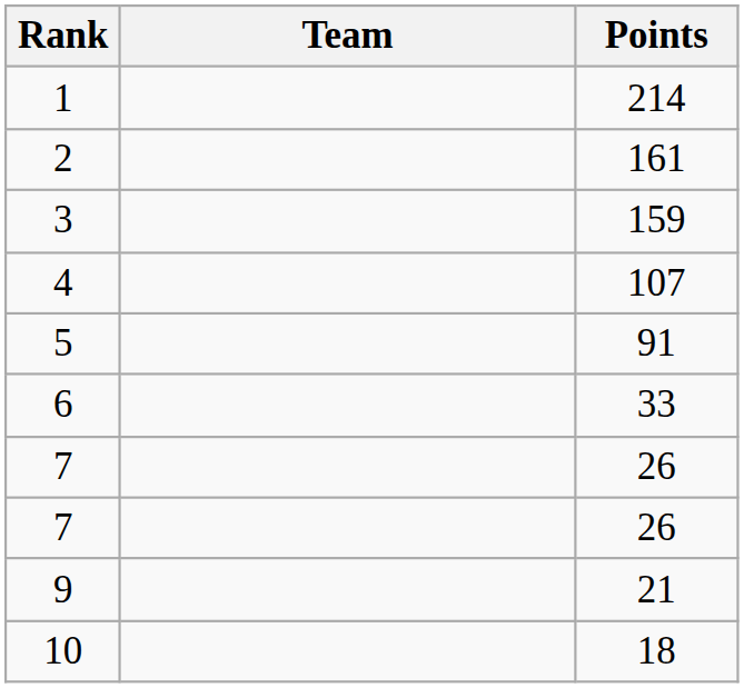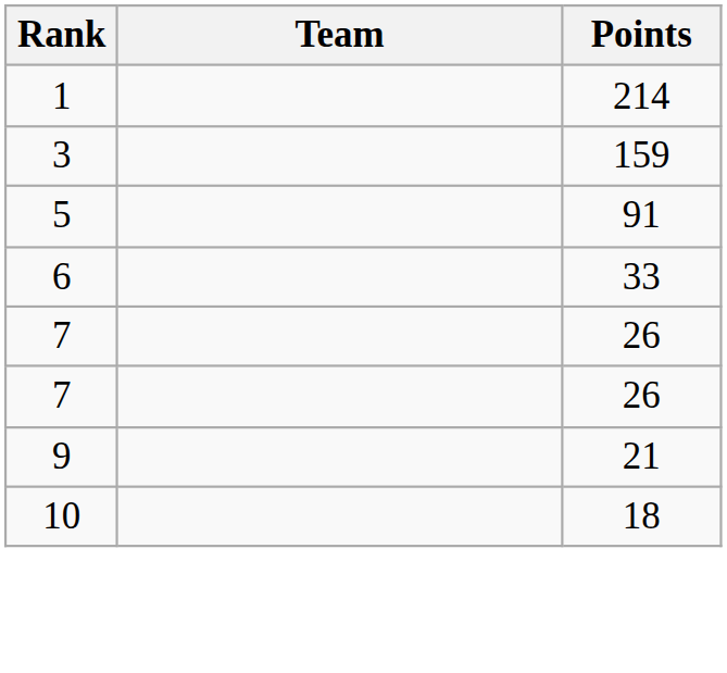- row: 2 | 161
- row: 4 | 107
